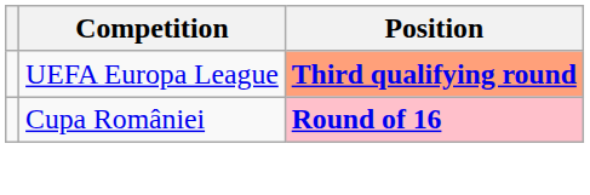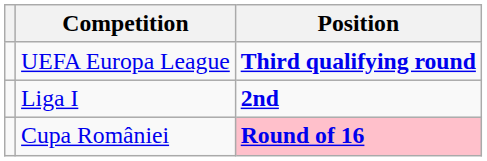UEFA Europa League | Position: lightsalmon background -> no background
+ row: Liga I | 2nd
